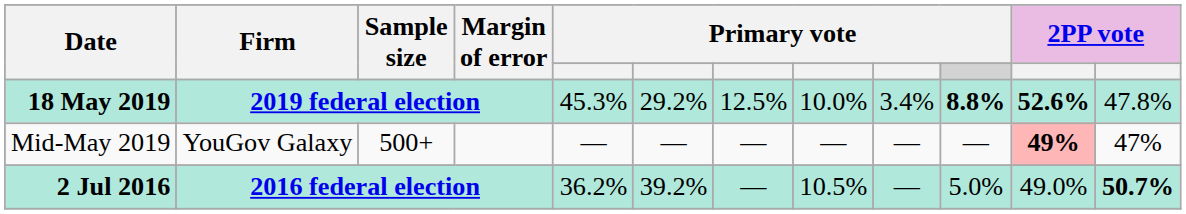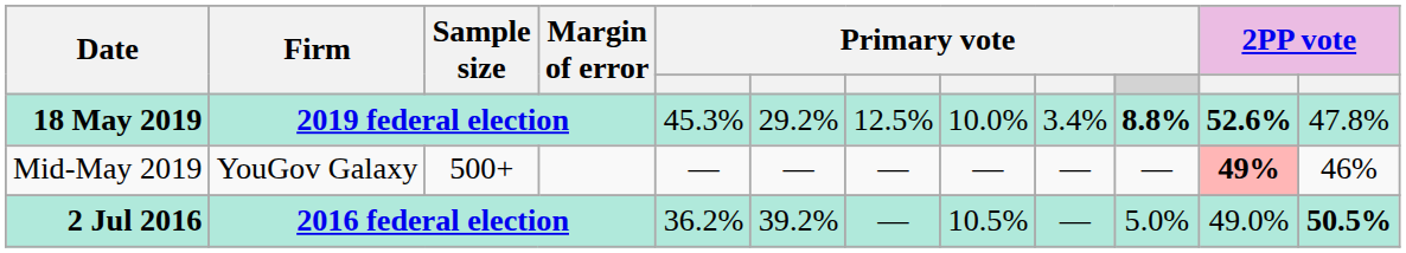Mid-May 2019 | column 12: 47% -> 46%
2 Jul 2016 | column 12: 50.7% -> 50.5%
